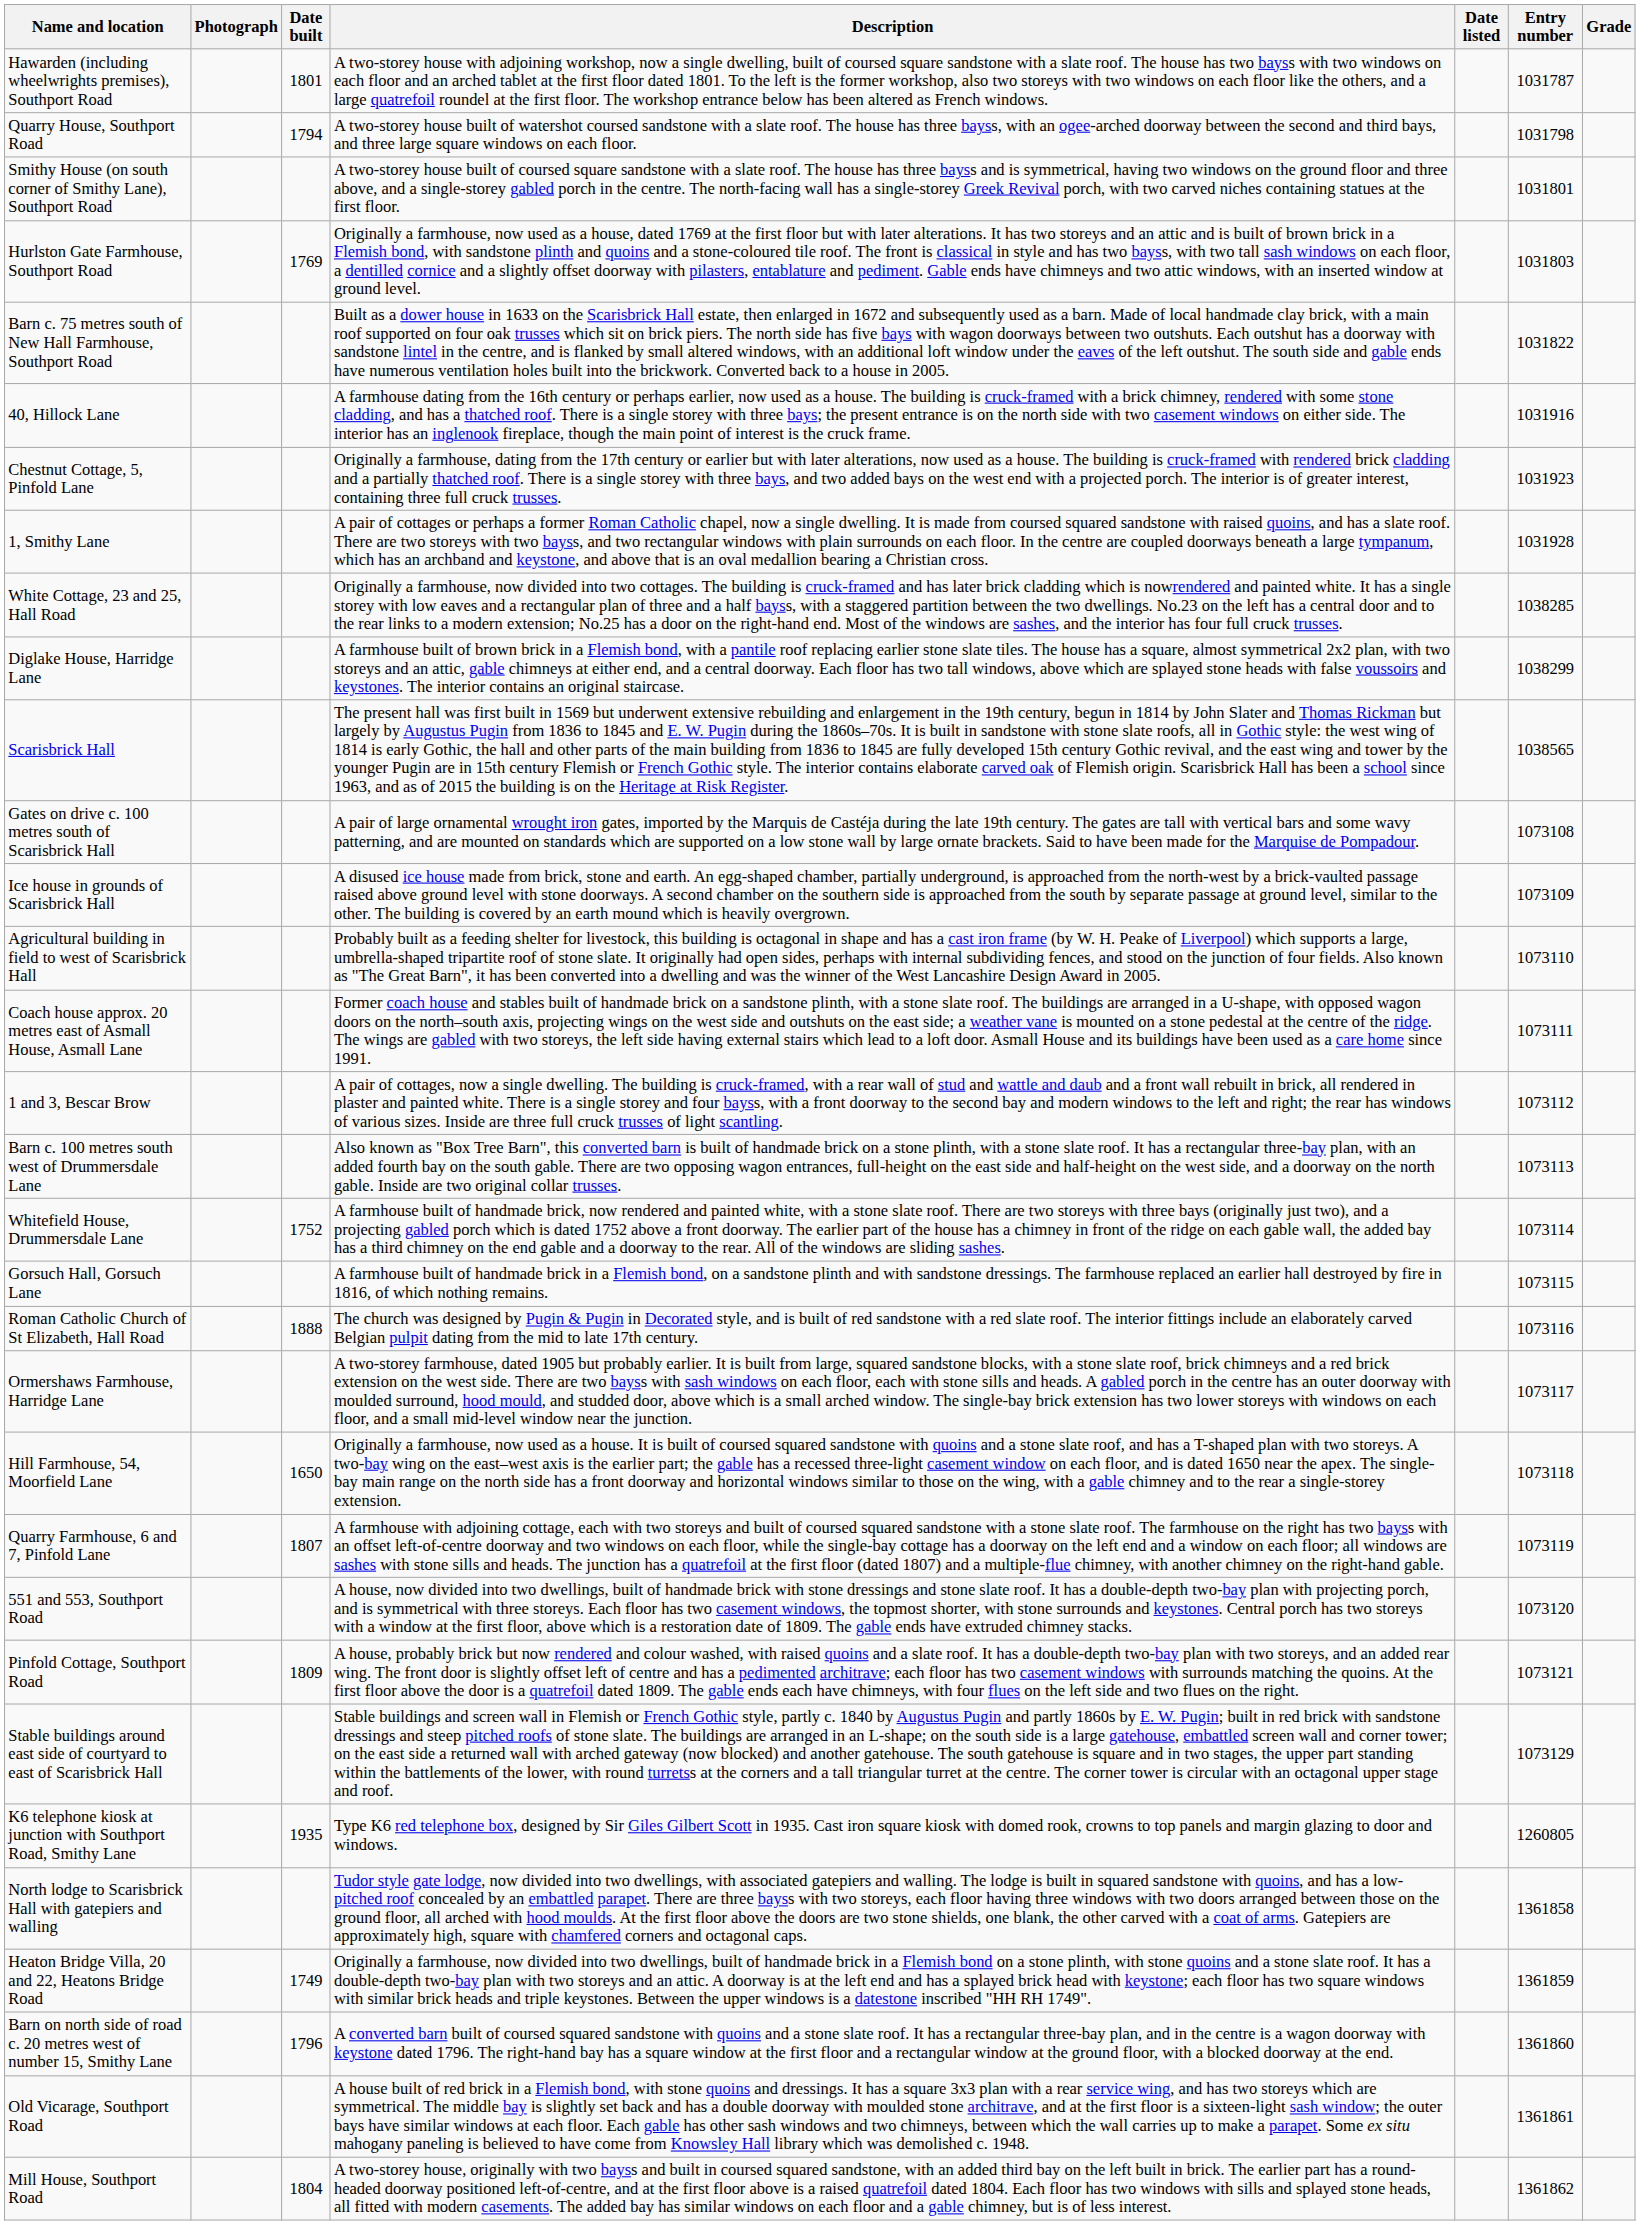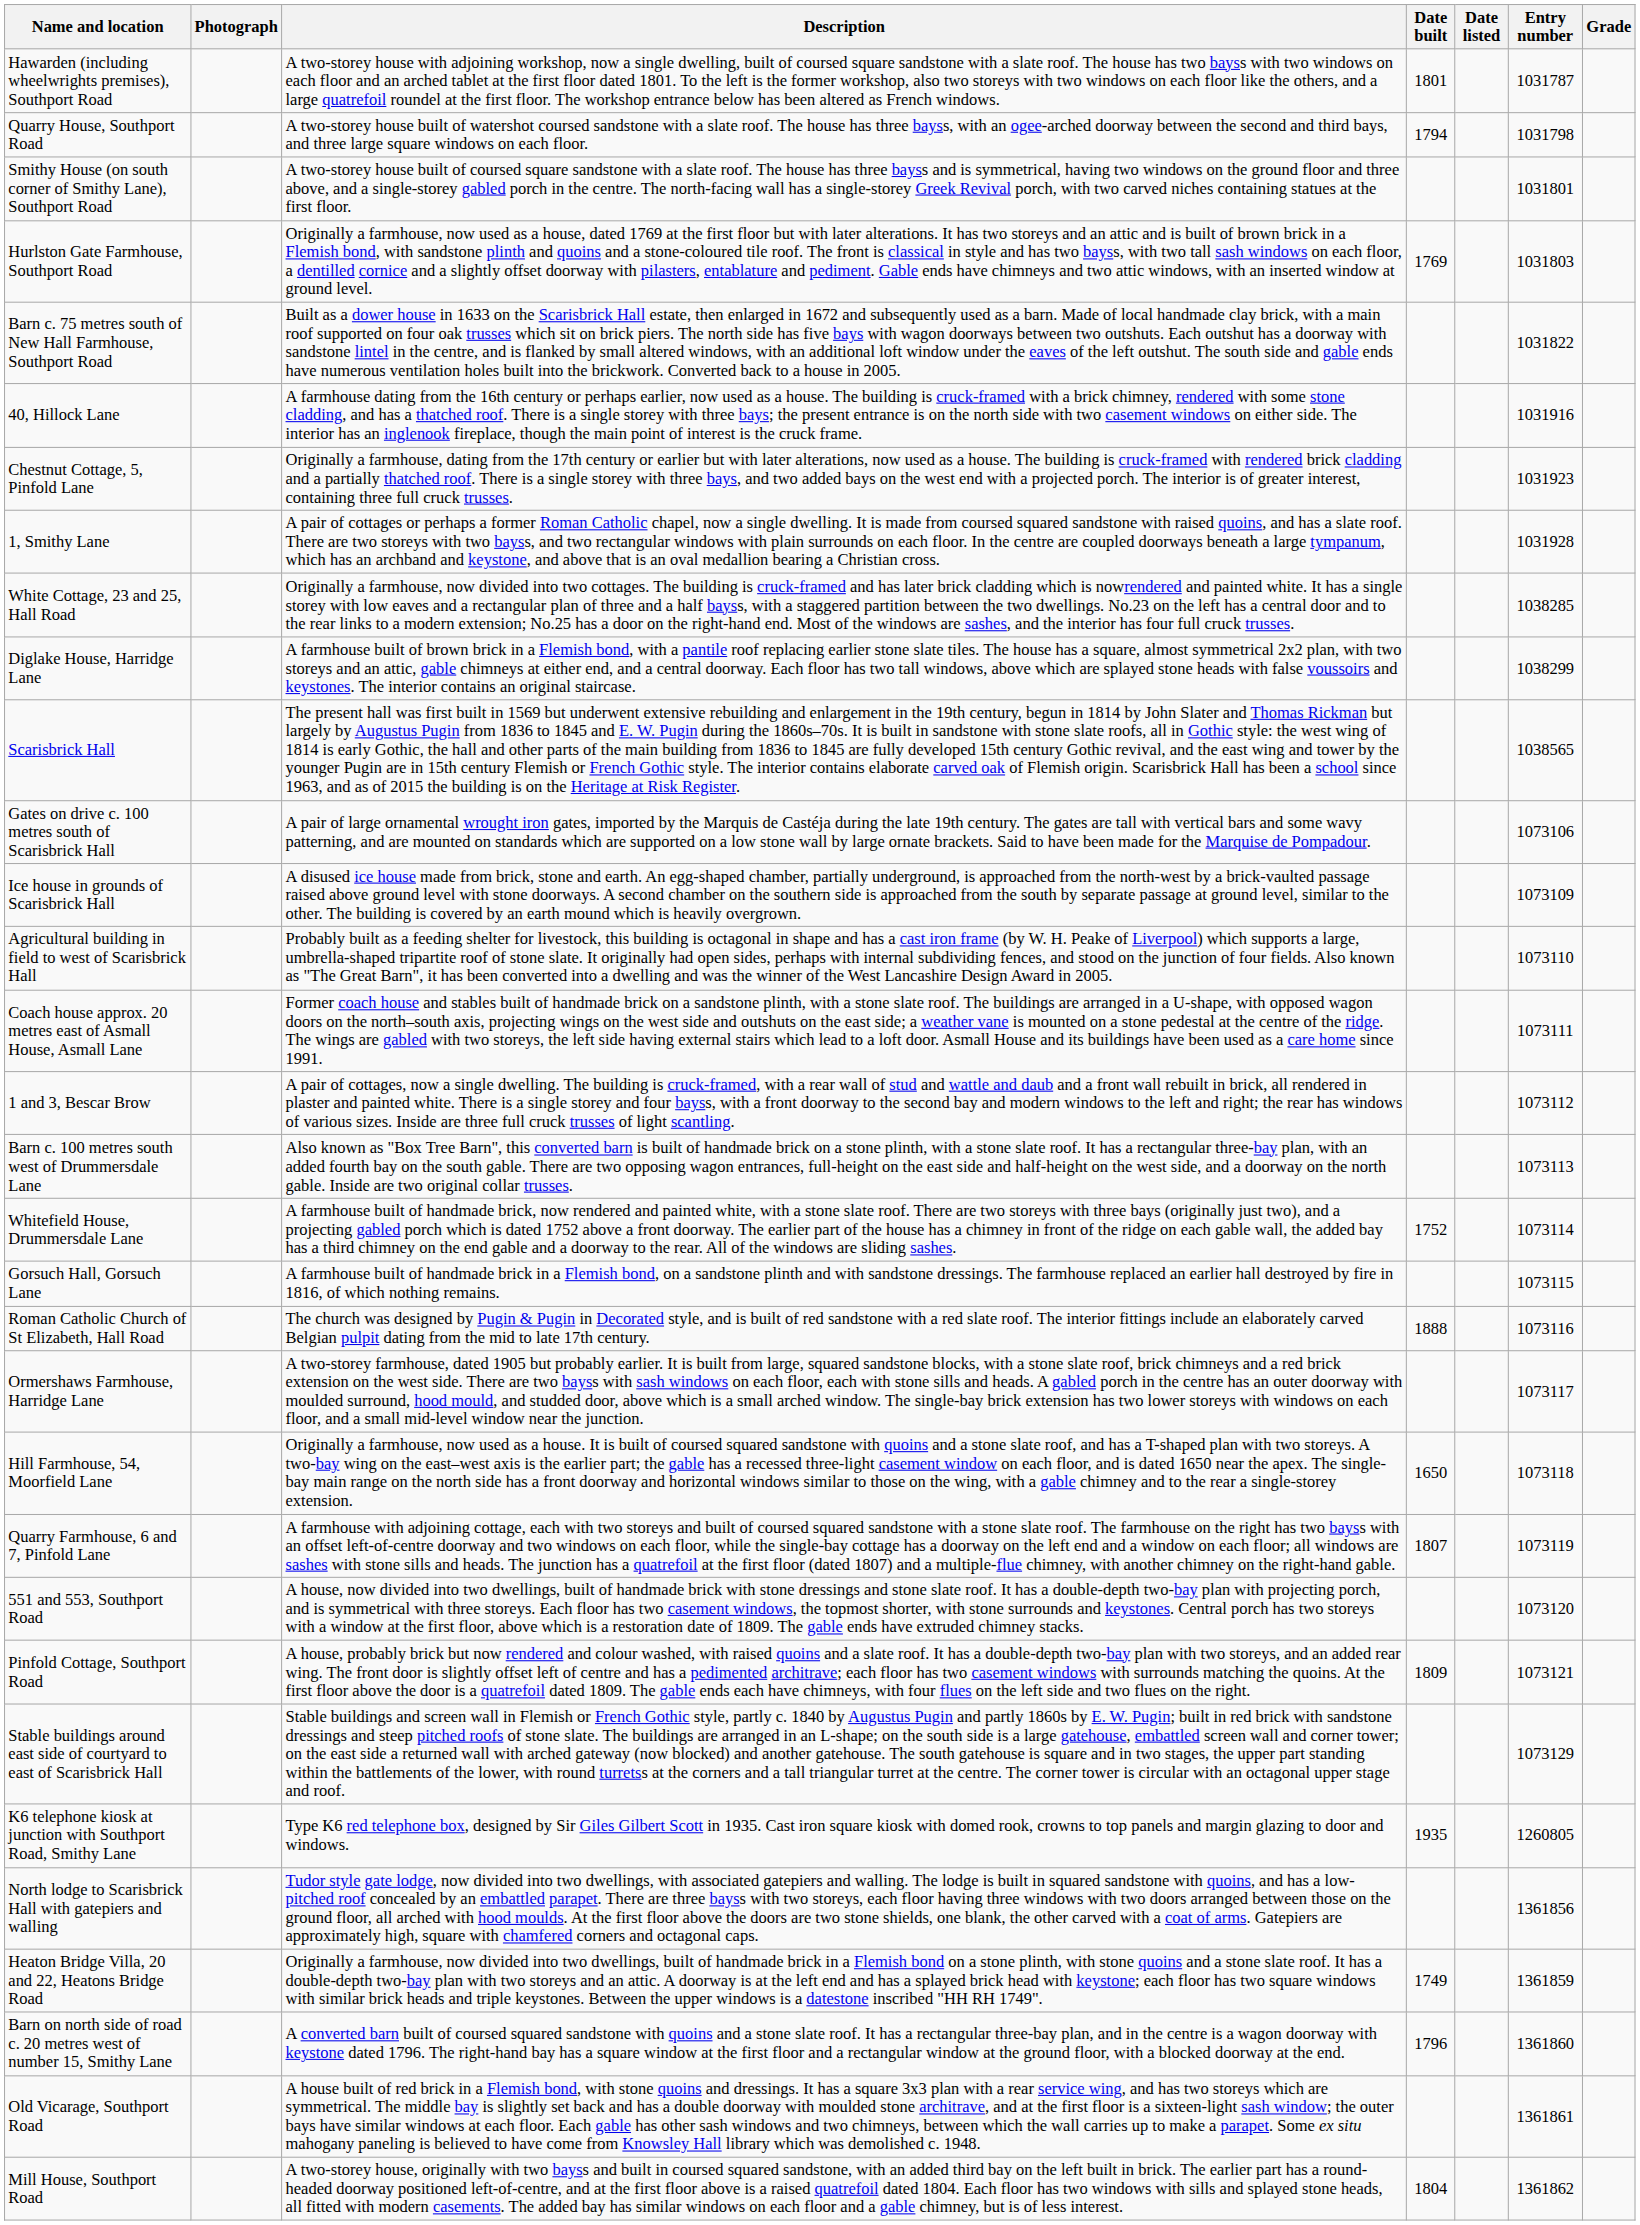columns swapped: Date built <-> Description
Gates on drive c. 100 metres south of Scarisbrick Hall | Entry number: 1073108 -> 1073106
North lodge to Scarisbrick Hall with gatepiers and walling | Entry number: 1361858 -> 1361856
